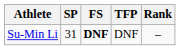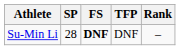Su-Min Li | SP: 31 -> 28
